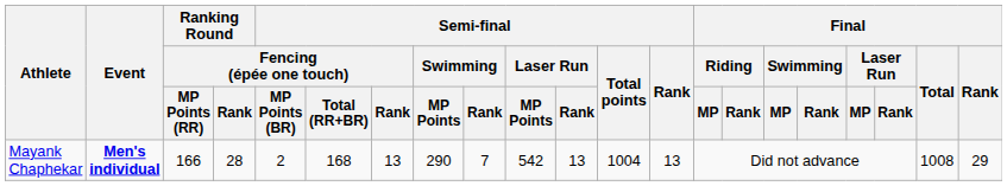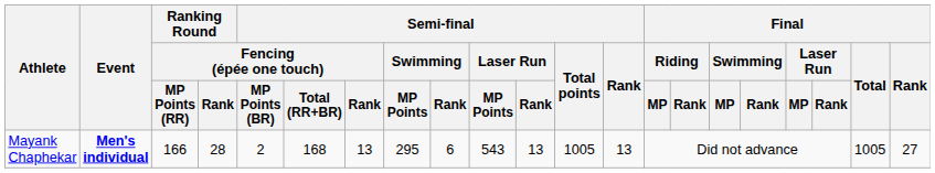Mayank Chaphekar | Semi-final / Swimming / MP Points: 290 -> 295
Mayank Chaphekar | Semi-final / Swimming / Rank: 7 -> 6
Mayank Chaphekar | Semi-final / Laser Run / MP Points: 542 -> 543
Mayank Chaphekar | Semi-final / Total points: 1004 -> 1005
Mayank Chaphekar | Final / Total: 1008 -> 1005
Mayank Chaphekar | Final / Rank: 29 -> 27
